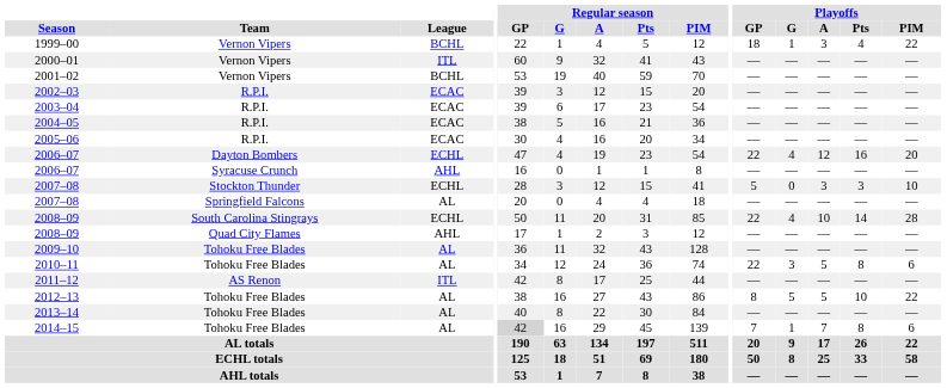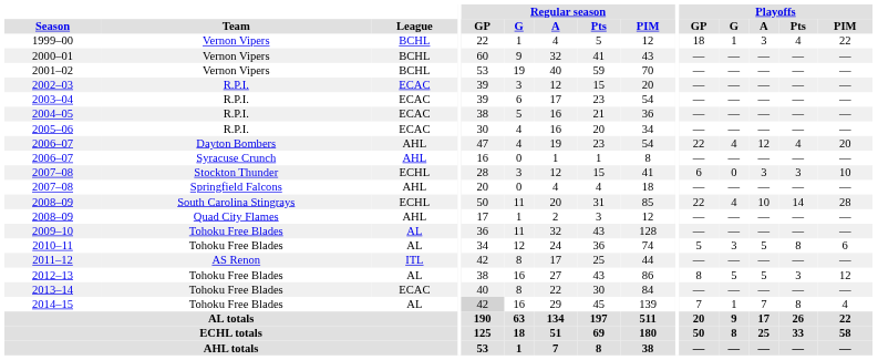2000–01 | League: ITL -> BCHL
2006–07 / Dayton Bombers | League: ECHL -> AHL
2006–07 / Dayton Bombers | Playoffs / Pts: 16 -> 4
2007–08 / Stockton Thunder | Playoffs / GP: 5 -> 6
2007–08 / Springfield Falcons | League: AL -> AHL
2010–11 | Playoffs / GP: 22 -> 5
2012–13 | Playoffs / Pts: 10 -> 3
2012–13 | Playoffs / PIM: 22 -> 12
2013–14 | League: AL -> ECAC
2014–15 | Playoffs / PIM: 6 -> 4
